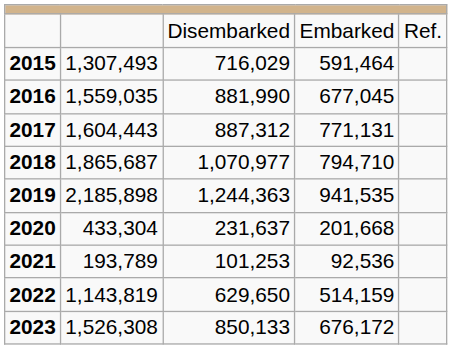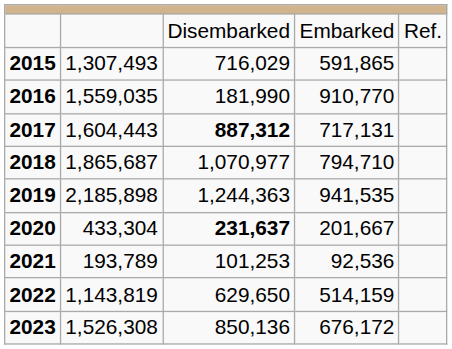2015 | column 4: 591,464 -> 591,865
2016 | column 3: 881,990 -> 181,990
2016 | column 4: 677,045 -> 910,770
2017 | column 3: normal -> bold
2017 | column 4: 771,131 -> 717,131
2020 | column 3: normal -> bold
2020 | column 4: 201,668 -> 201,667
2023 | column 3: 850,133 -> 850,136
